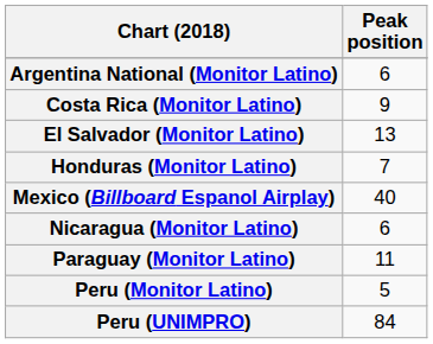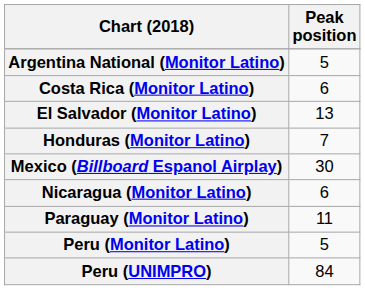Argentina National (Monitor Latino) | Peak position: 6 -> 5
Costa Rica (Monitor Latino) | Peak position: 9 -> 6
Mexico (Billboard Espanol Airplay) | Peak position: 40 -> 30
